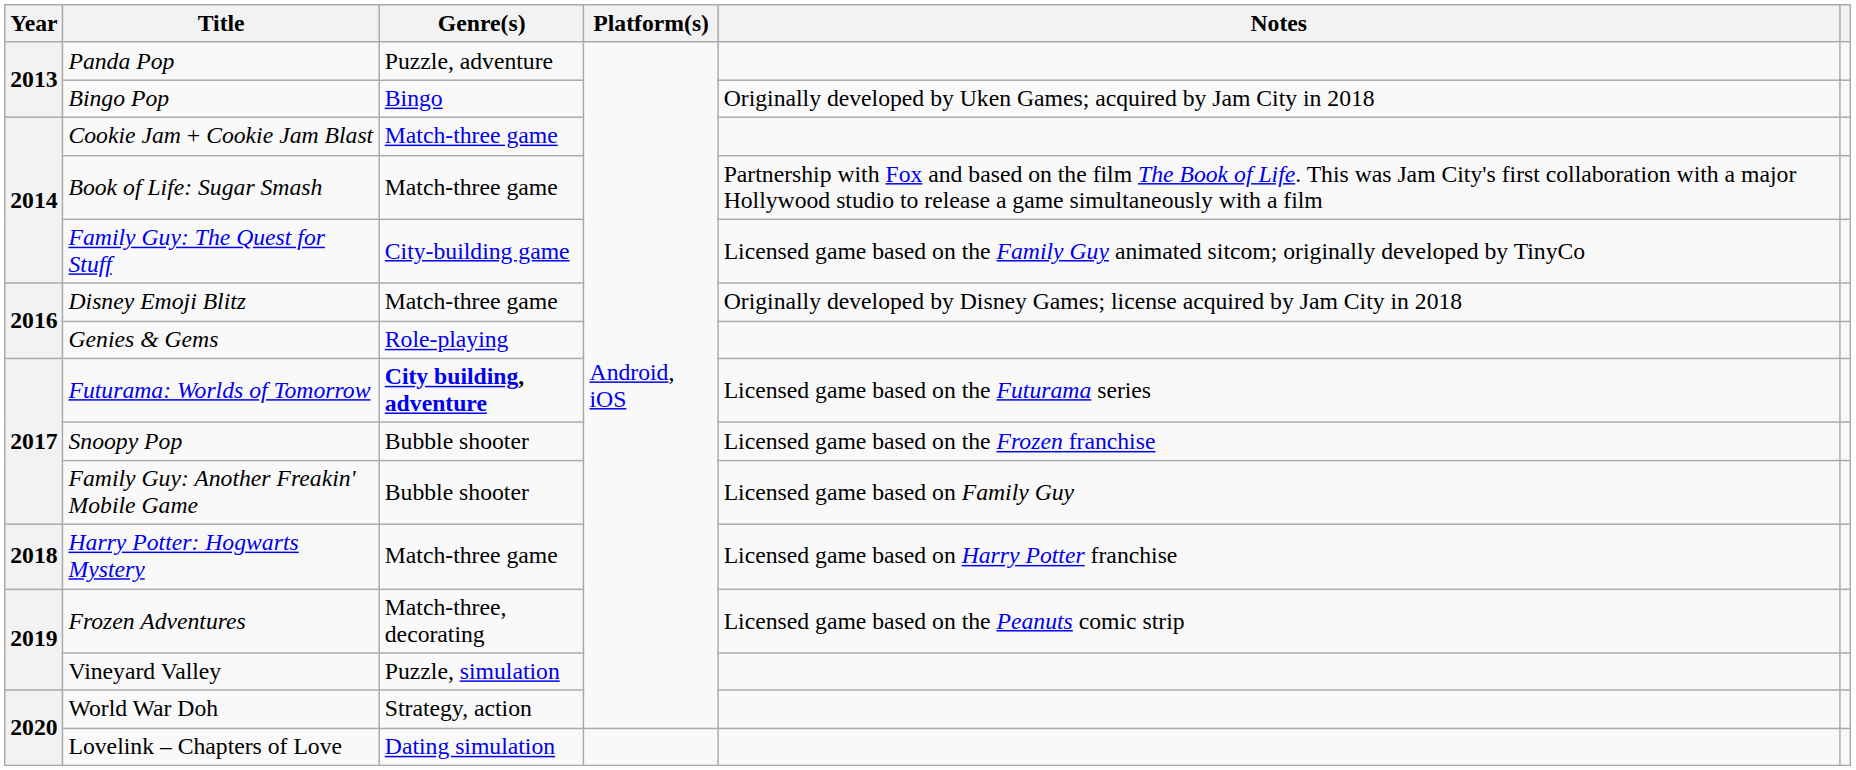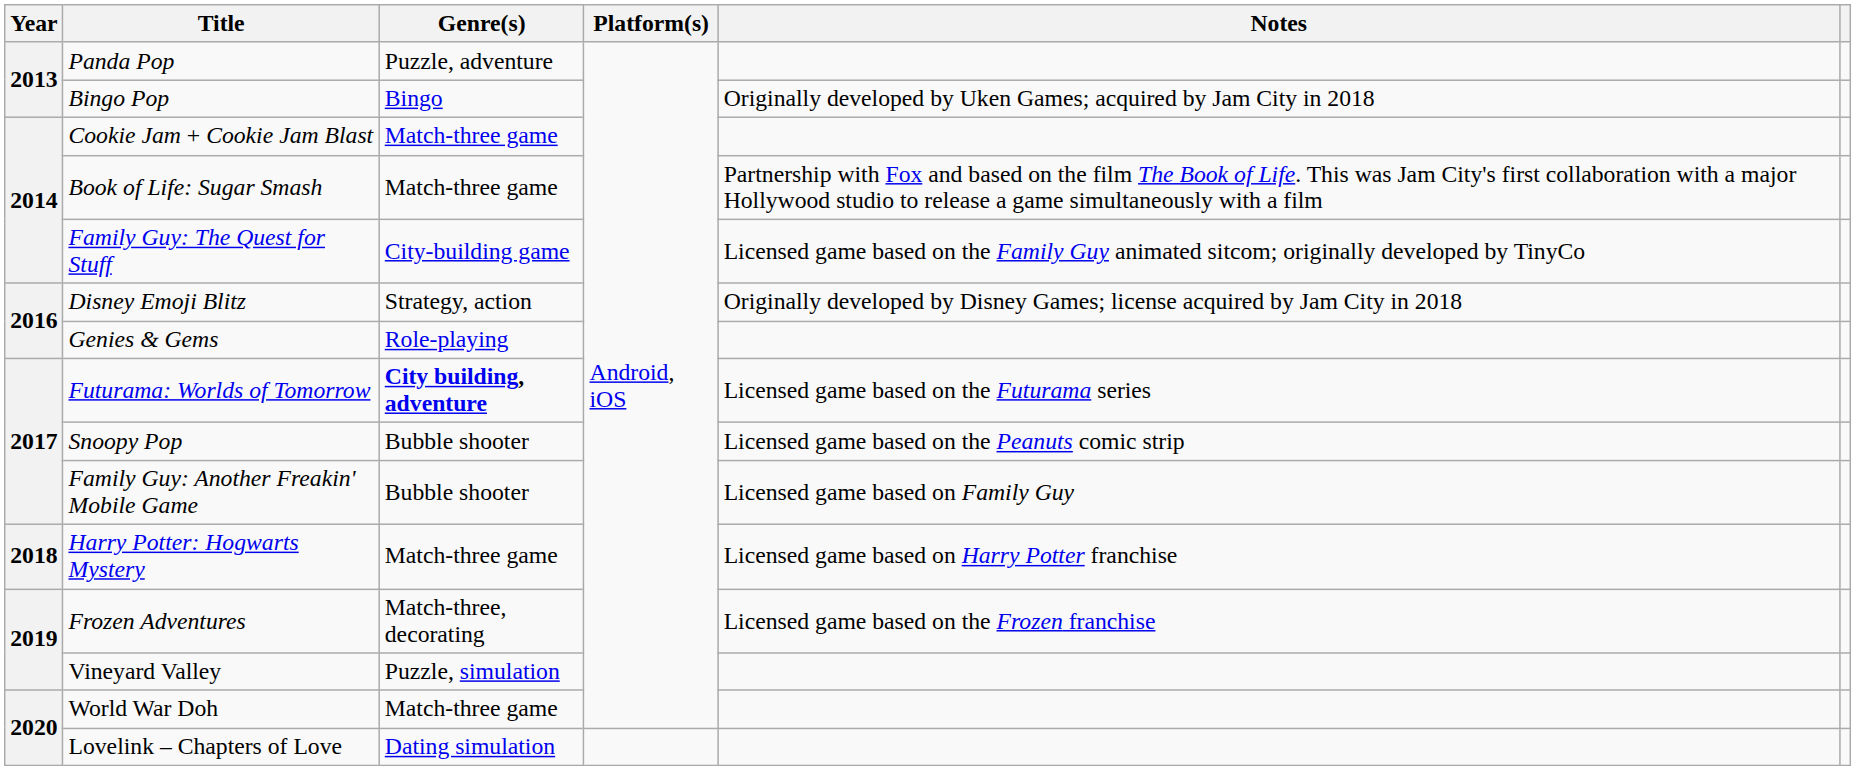Disney Emoji Blitz | Genre(s): Match-three game -> Strategy, action
Snoopy Pop | Notes: Licensed game based on the Frozen franchise -> Licensed game based on the Peanuts comic strip
Frozen Adventures | Notes: Licensed game based on the Peanuts comic strip -> Licensed game based on the Frozen franchise
World War Doh | Genre(s): Strategy, action -> Match-three game
